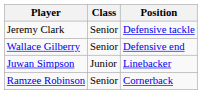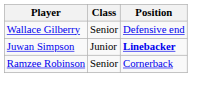- row: Jeremy Clark | Senior | Defensive tackle
Juwan Simpson | Position: normal -> bold
